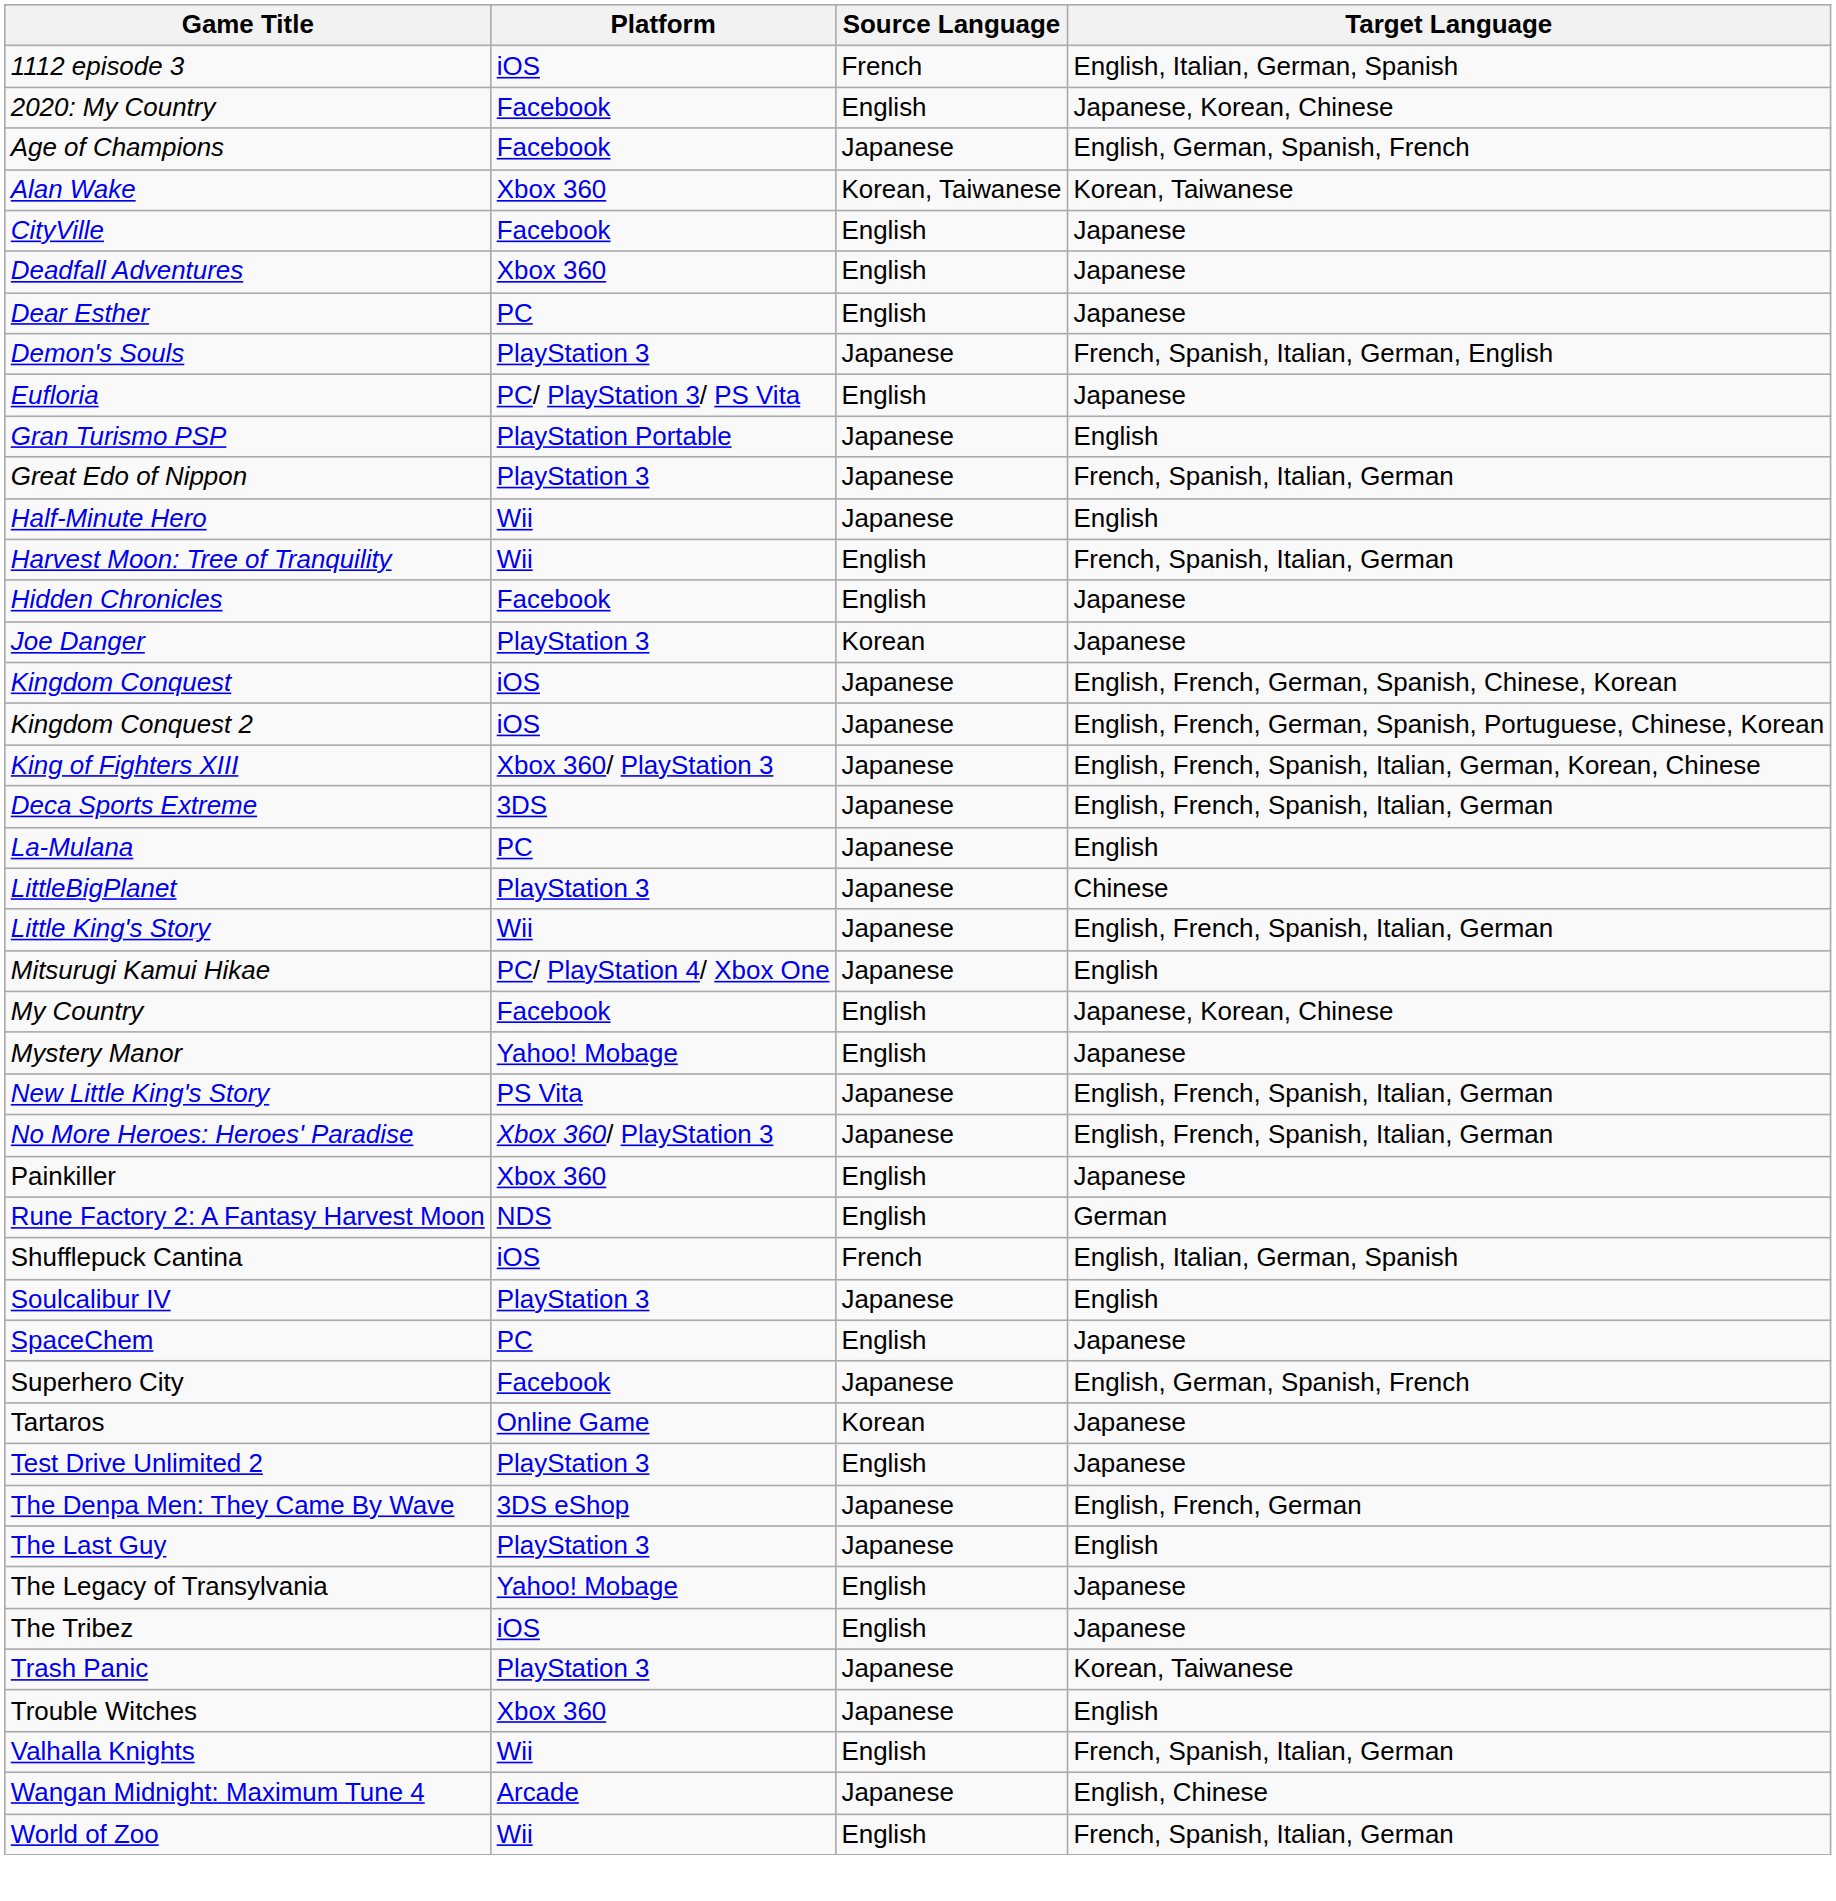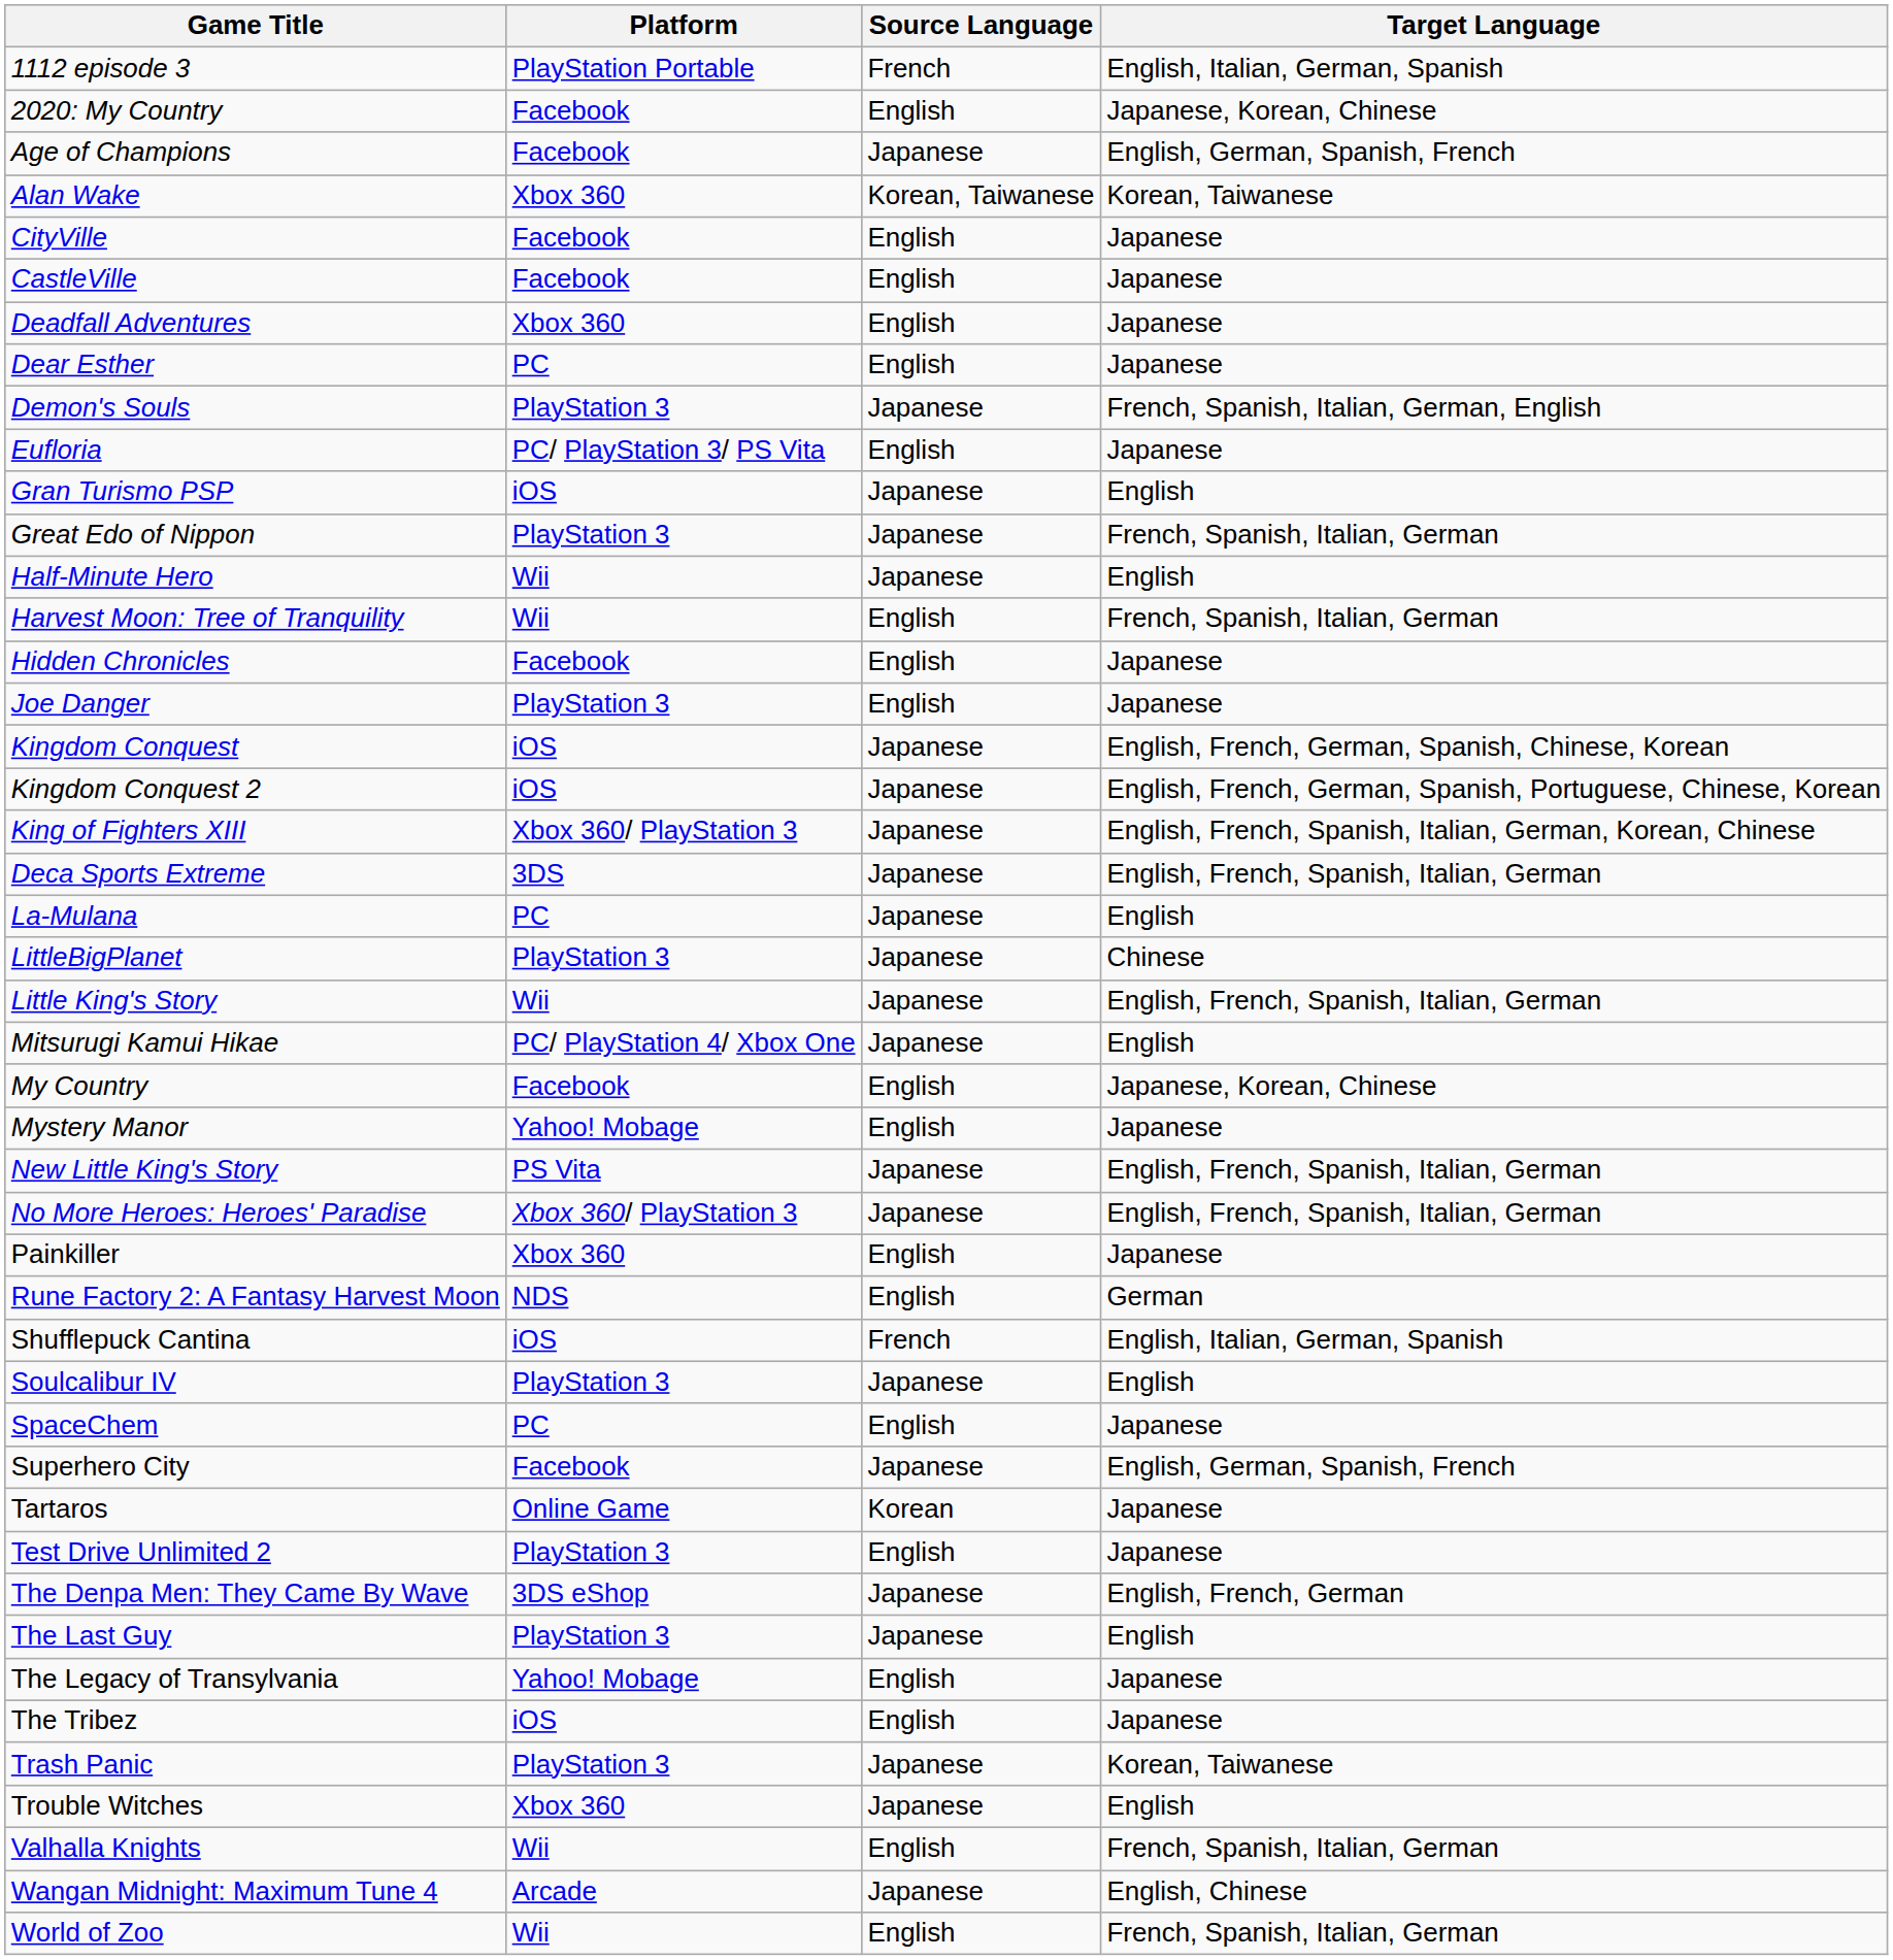1112 episode 3 | Platform: iOS -> PlayStation Portable
+ row: CastleVille | Facebook | English | Japanese
Gran Turismo PSP | Platform: PlayStation Portable -> iOS
Joe Danger | Source Language: Korean -> English
